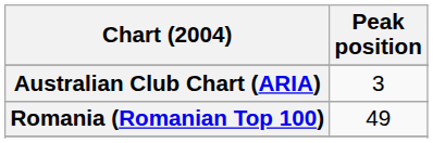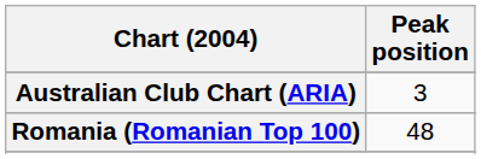Romania (Romanian Top 100) | Peak position: 49 -> 48
